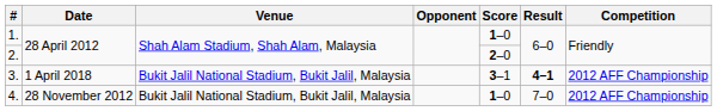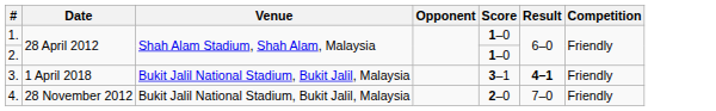2. | Score: 2–0 -> 1–0
3. | Competition: 2012 AFF Championship -> Friendly
4. | Score: 1–0 -> 2–0
4. | Competition: 2012 AFF Championship -> Friendly
